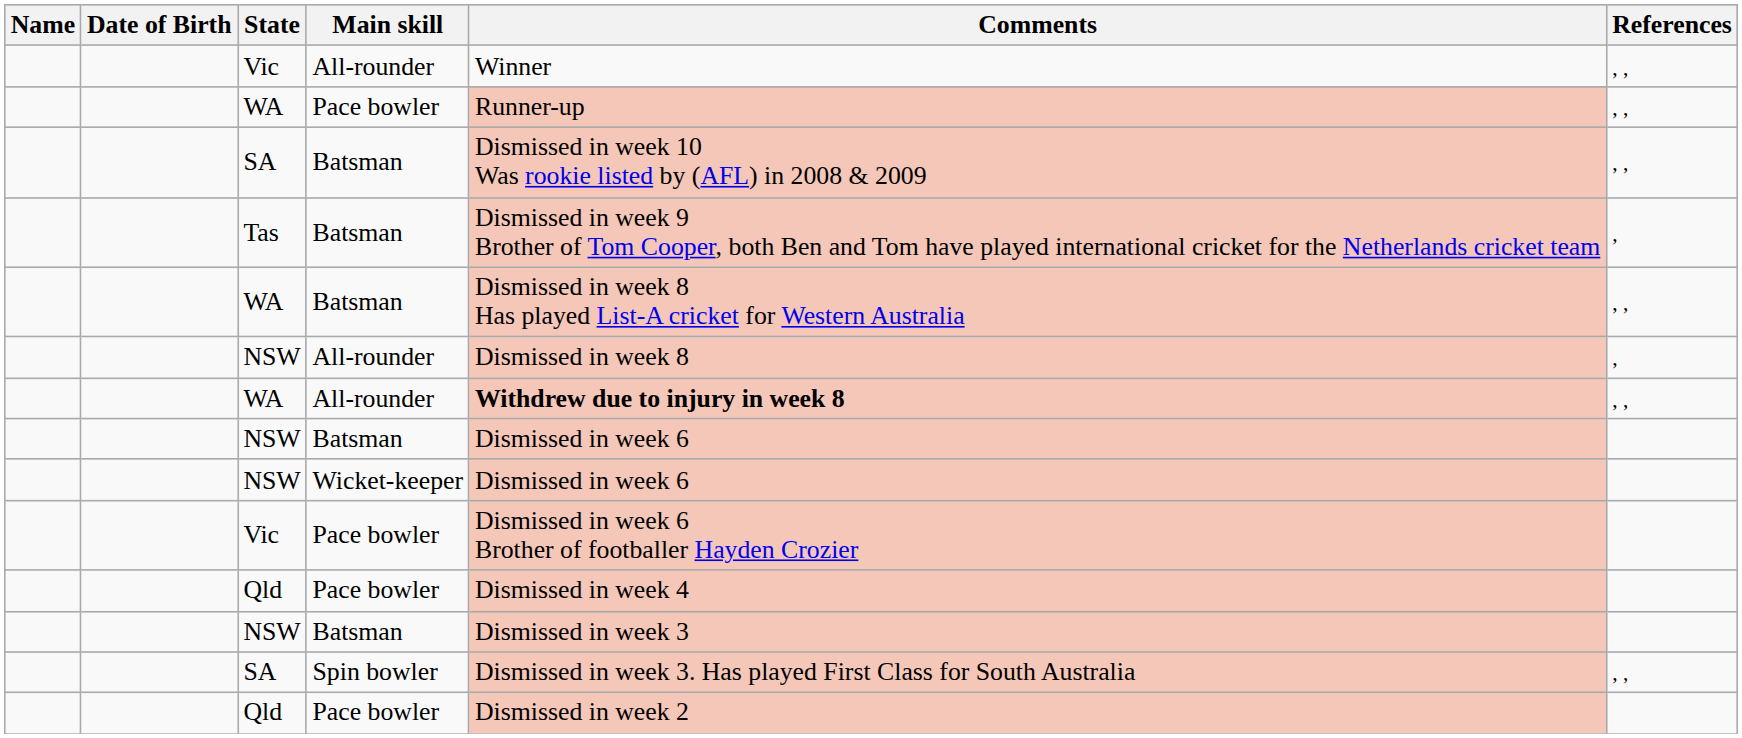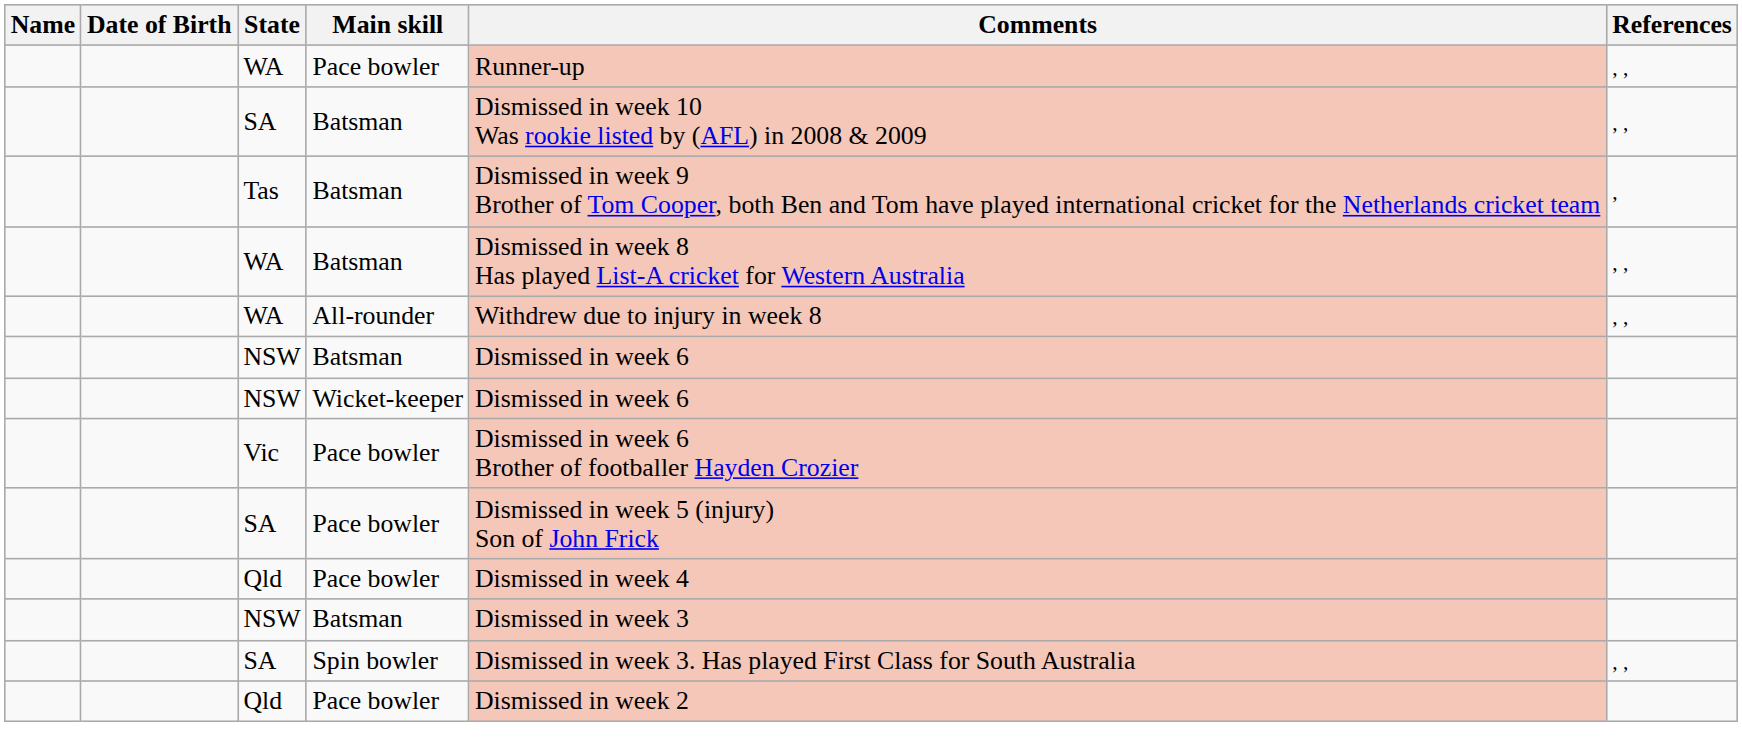- row: Vic | All-rounder | Winner | , ,
- row: NSW | All-rounder | Dismissed in week 8 | ,
WA / All-rounder | Comments: bold -> normal
+ row: SA | Pace bowler | Dismissed in week 5 (injury) Son of John Frick
